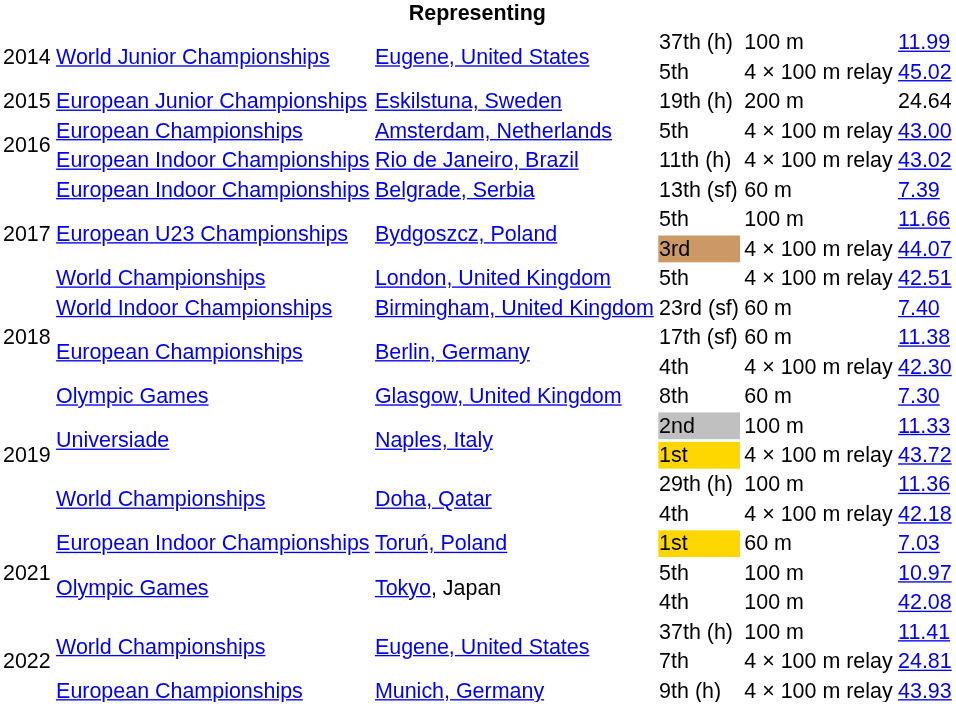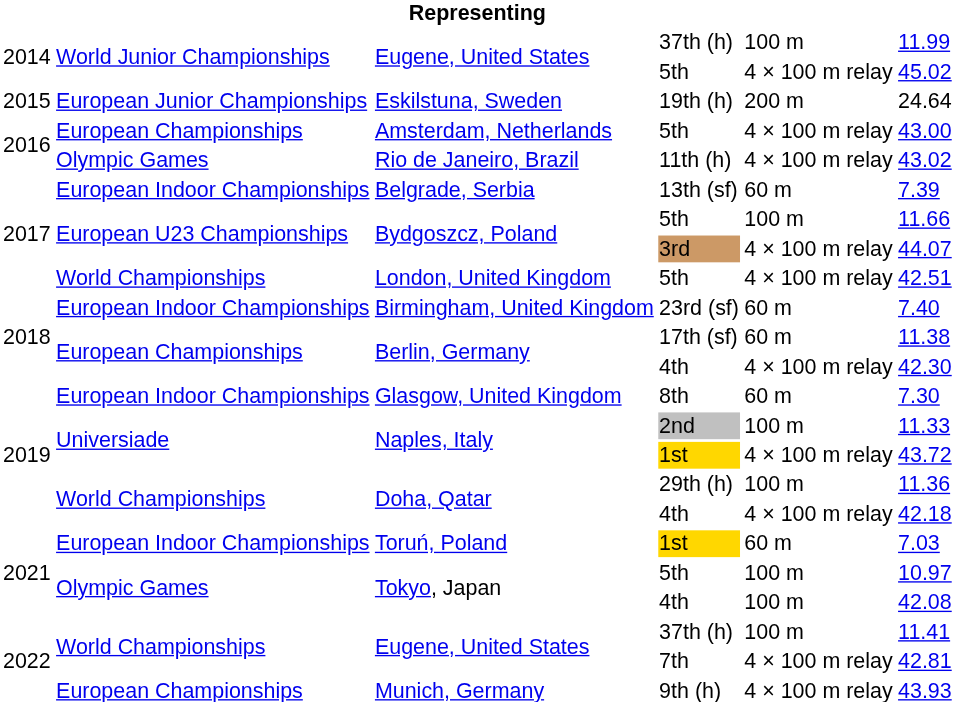Rio de Janeiro, Brazil | column 2: European Indoor Championships -> Olympic Games
Birmingham, United Kingdom | column 2: World Indoor Championships -> European Indoor Championships
Glasgow, United Kingdom | column 2: Olympic Games -> European Indoor Championships
Eugene, United States / 7th | column 6: 24.81 -> 42.81
